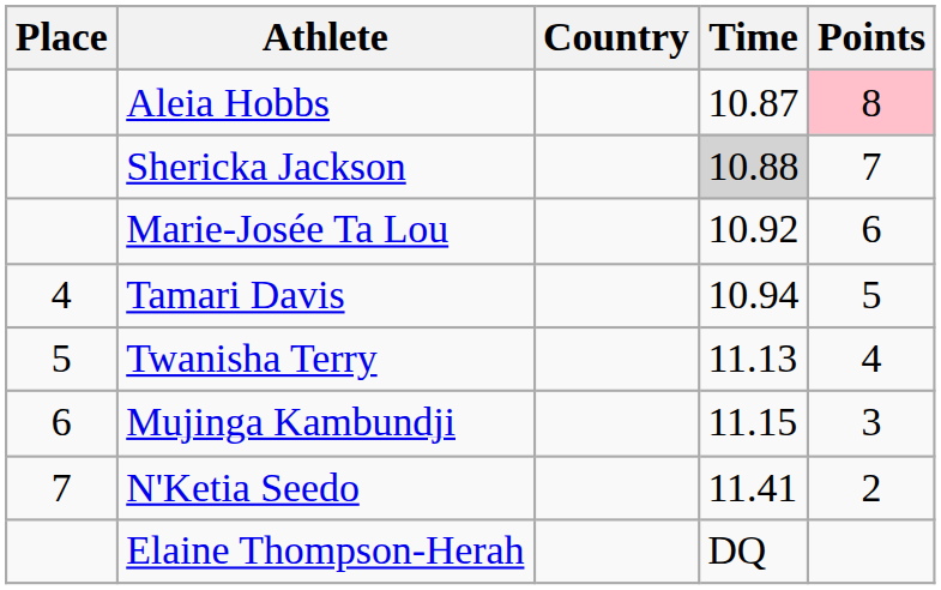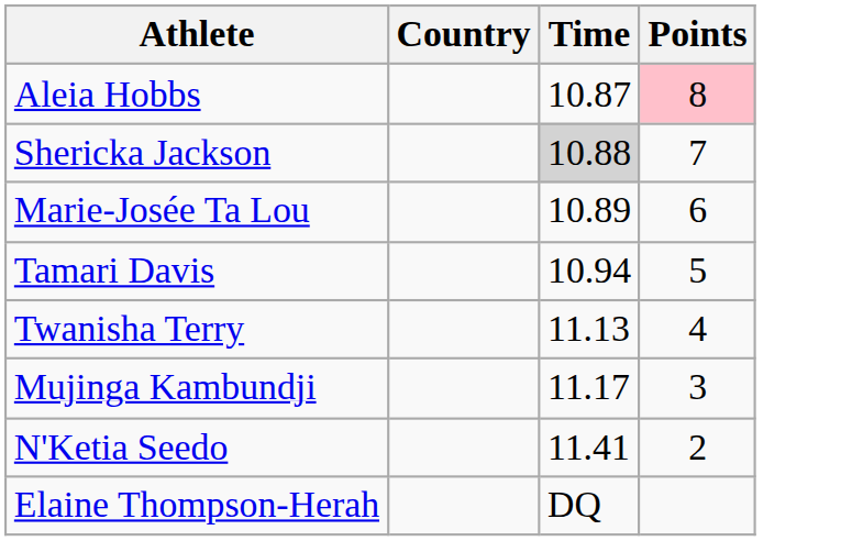- column: Place | 4 | 5 | 6 | 7
Marie-Josée Ta Lou | Time: 10.92 -> 10.89
Mujinga Kambundji | Time: 11.15 -> 11.17
